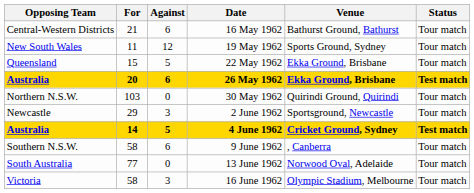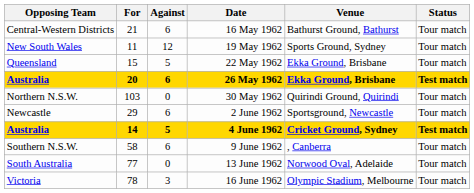2 June 1962 | Against: 3 -> 6
16 June 1962 | For: 58 -> 78
